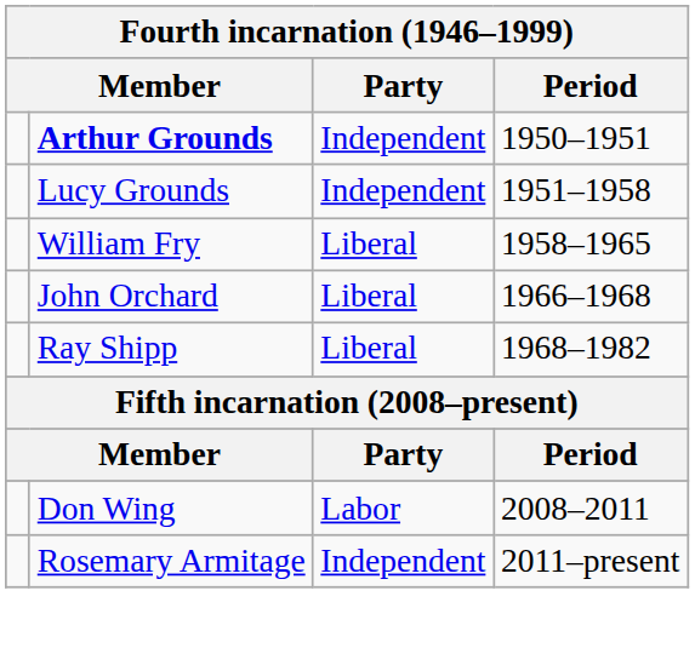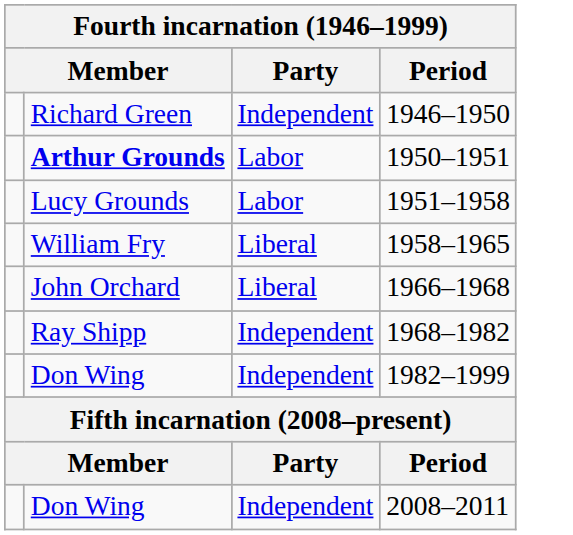+ row: Richard Green | Independent | 1946–1950
1950–1951 | Party: Independent -> Labor
1951–1958 | Party: Independent -> Labor
1968–1982 | Party: Liberal -> Independent
+ row: Don Wing | Independent | 1982–1999
2008–2011 | Party: Labor -> Independent
- row: Rosemary Armitage | Independent | 2011–present
